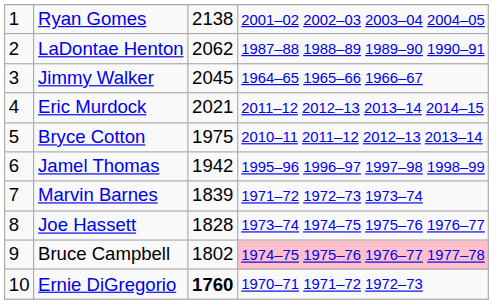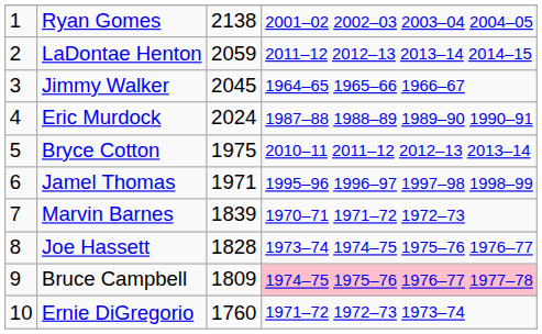LaDontae Henton | column 3: 2062 -> 2059
LaDontae Henton | column 4: 1987–88 1988–89 1989–90 1990–91 -> 2011–12 2012–13 2013–14 2014–15
Eric Murdock | column 3: 2021 -> 2024
Eric Murdock | column 4: 2011–12 2012–13 2013–14 2014–15 -> 1987–88 1988–89 1989–90 1990–91
Jamel Thomas | column 3: 1942 -> 1971
Marvin Barnes | column 4: 1971–72 1972–73 1973–74 -> 1970–71 1971–72 1972–73
Bruce Campbell | column 3: 1802 -> 1809
Ernie DiGregorio | column 3: bold -> normal
Ernie DiGregorio | column 4: 1970–71 1971–72 1972–73 -> 1971–72 1972–73 1973–74
